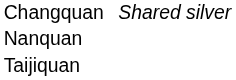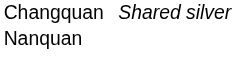- row: Taijiquan
